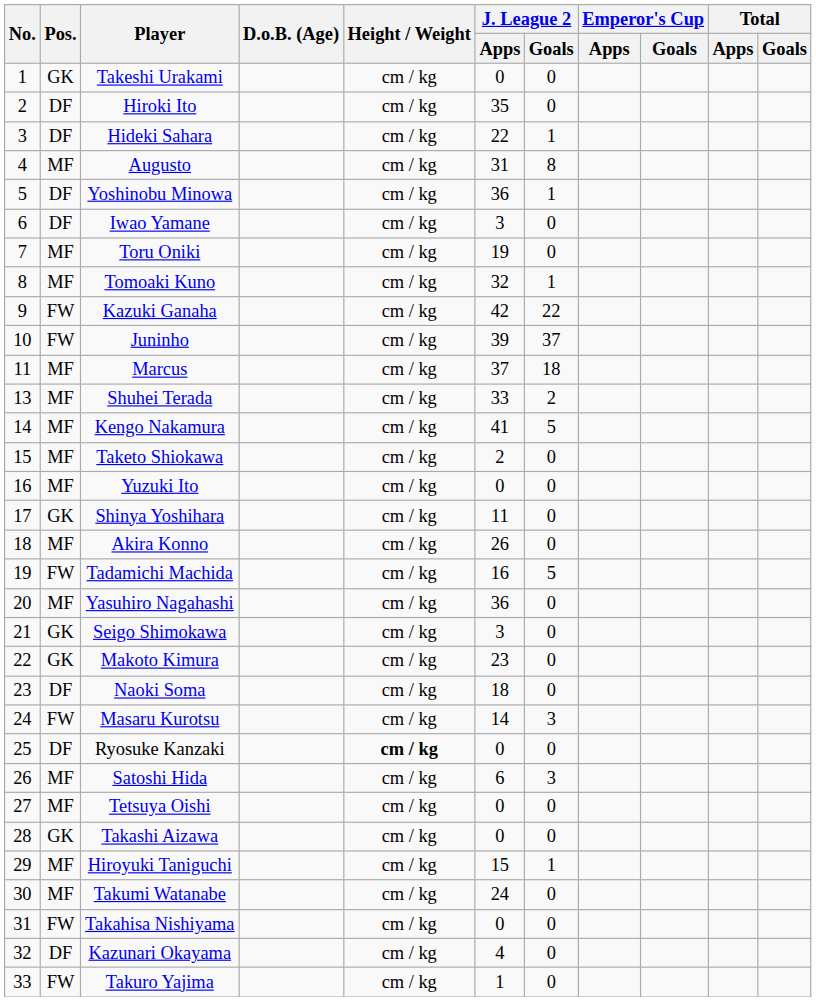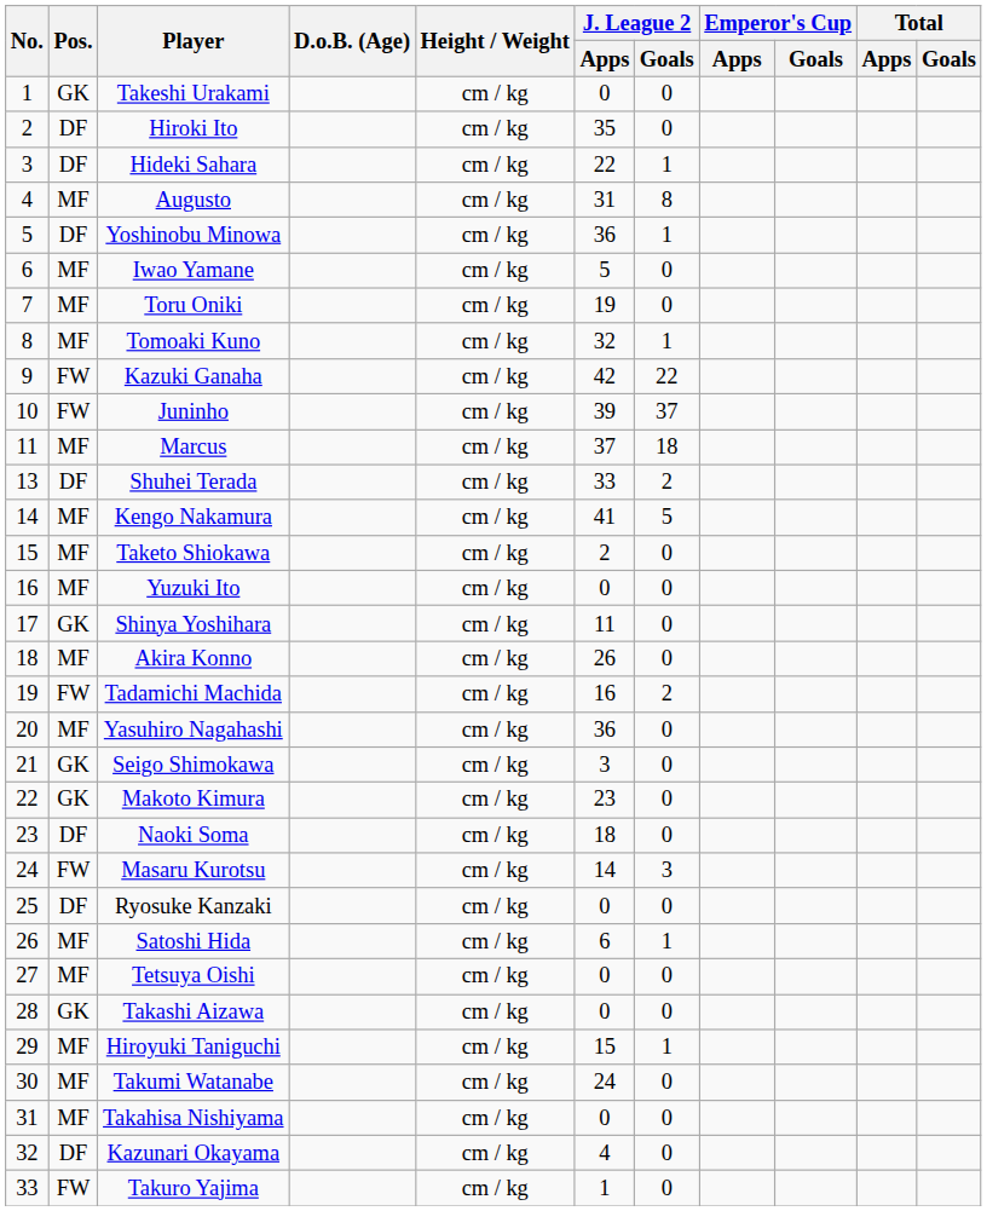Iwao Yamane | Pos.: DF -> MF
Iwao Yamane | J. League 2 / Apps: 3 -> 5
Shuhei Terada | Pos.: MF -> DF
Tadamichi Machida | J. League 2 / Goals: 5 -> 2
Ryosuke Kanzaki | Height / Weight: bold -> normal
Satoshi Hida | J. League 2 / Goals: 3 -> 1
Takahisa Nishiyama | Pos.: FW -> MF
